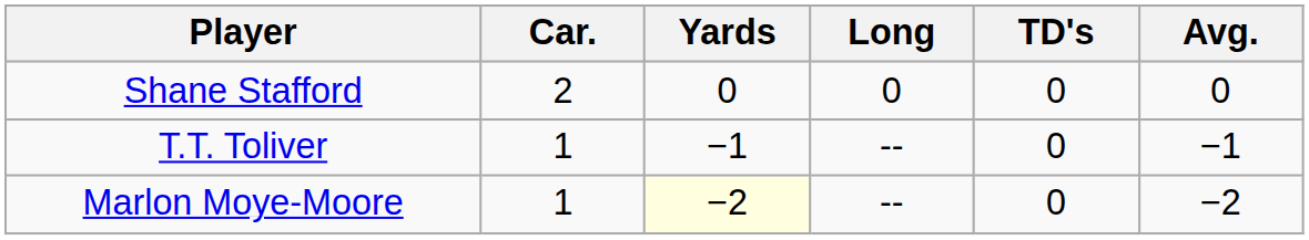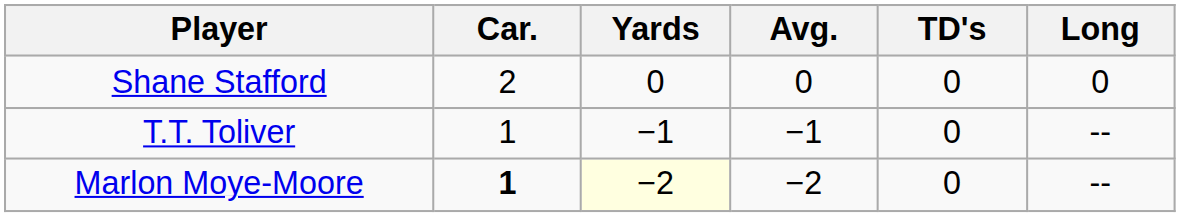columns swapped: Avg. <-> Long
Marlon Moye-Moore | Car.: normal -> bold
